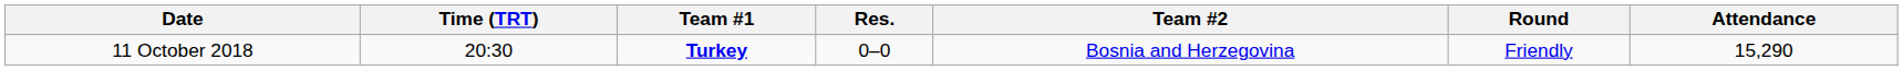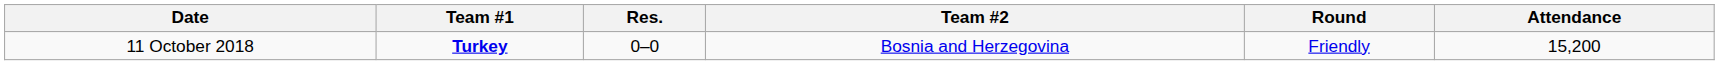- column: Time (TRT) | 20:30
11 October 2018 | Attendance: 15,290 -> 15,200
